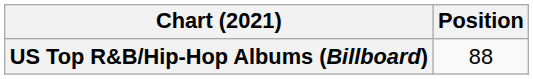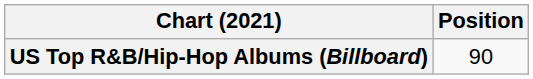US Top R&B/Hip-Hop Albums (Billboard) | Position: 88 -> 90
